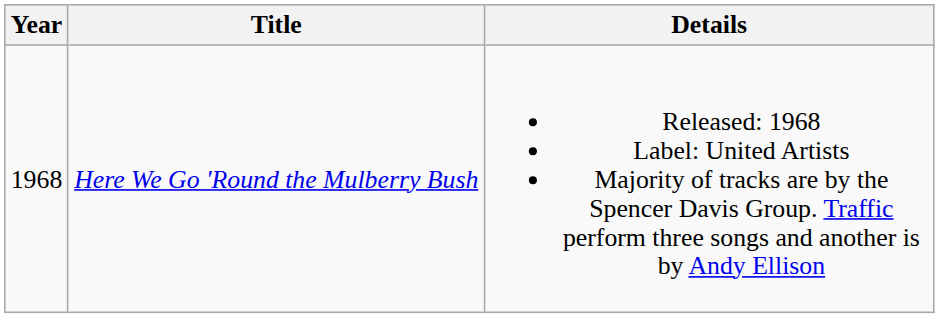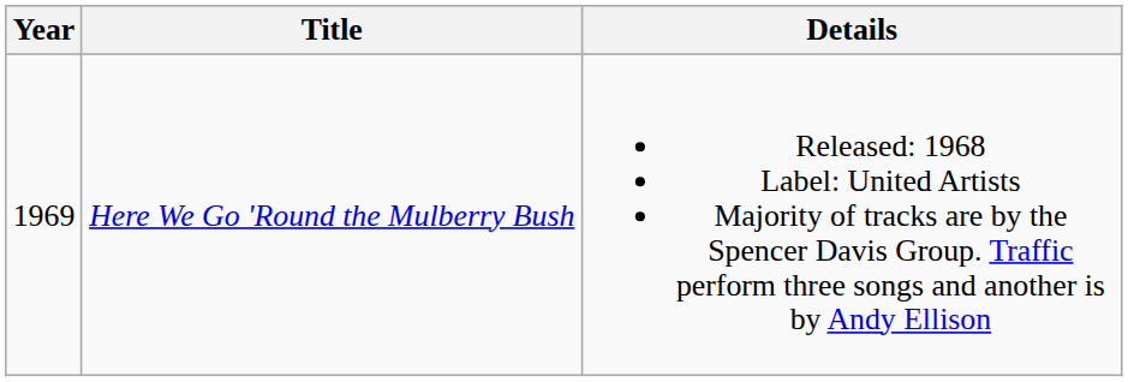Here We Go 'Round the Mulberry Bush | Year: 1968 -> 1969
